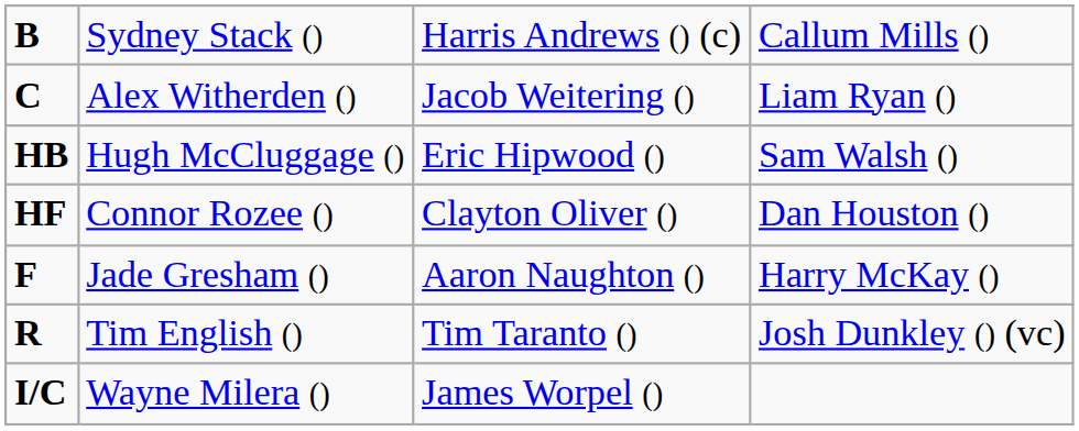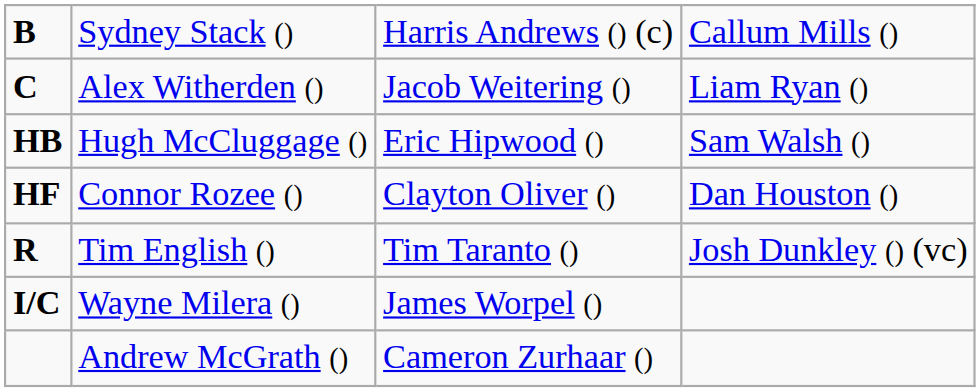- row: F | Jade Gresham () | Aaron Naughton () | Harry McKay ()
+ row: Andrew McGrath () | Cameron Zurhaar ()
